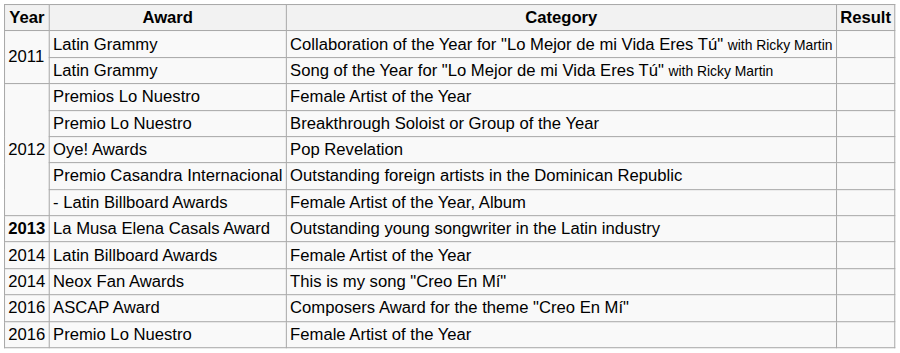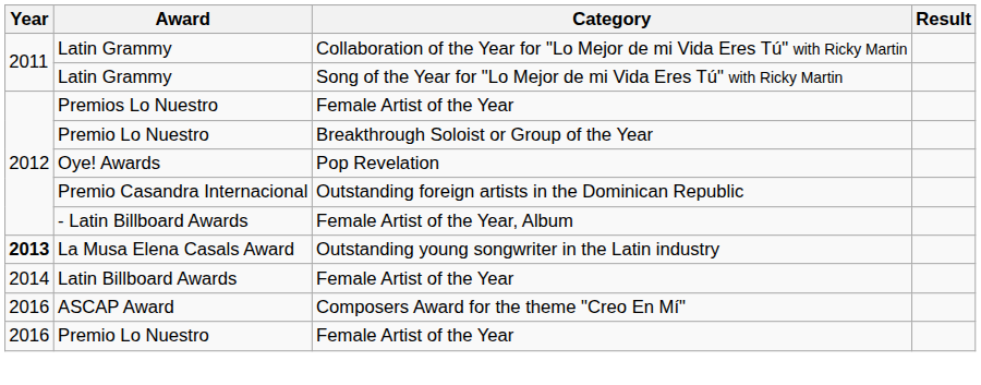- row: 2014 | Neox Fan Awards | This is my song "Creo En Mí"
